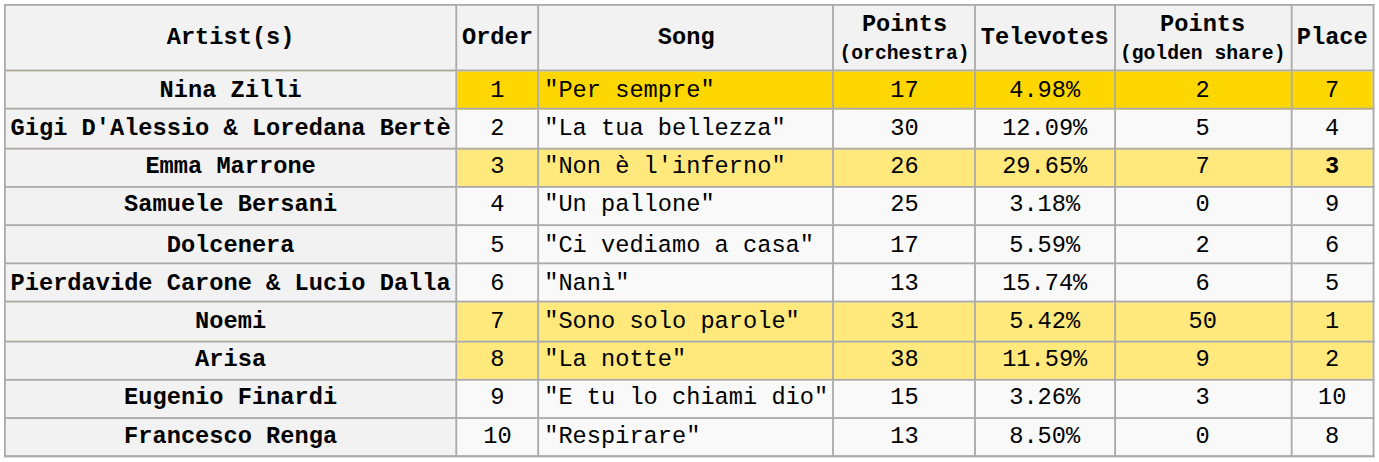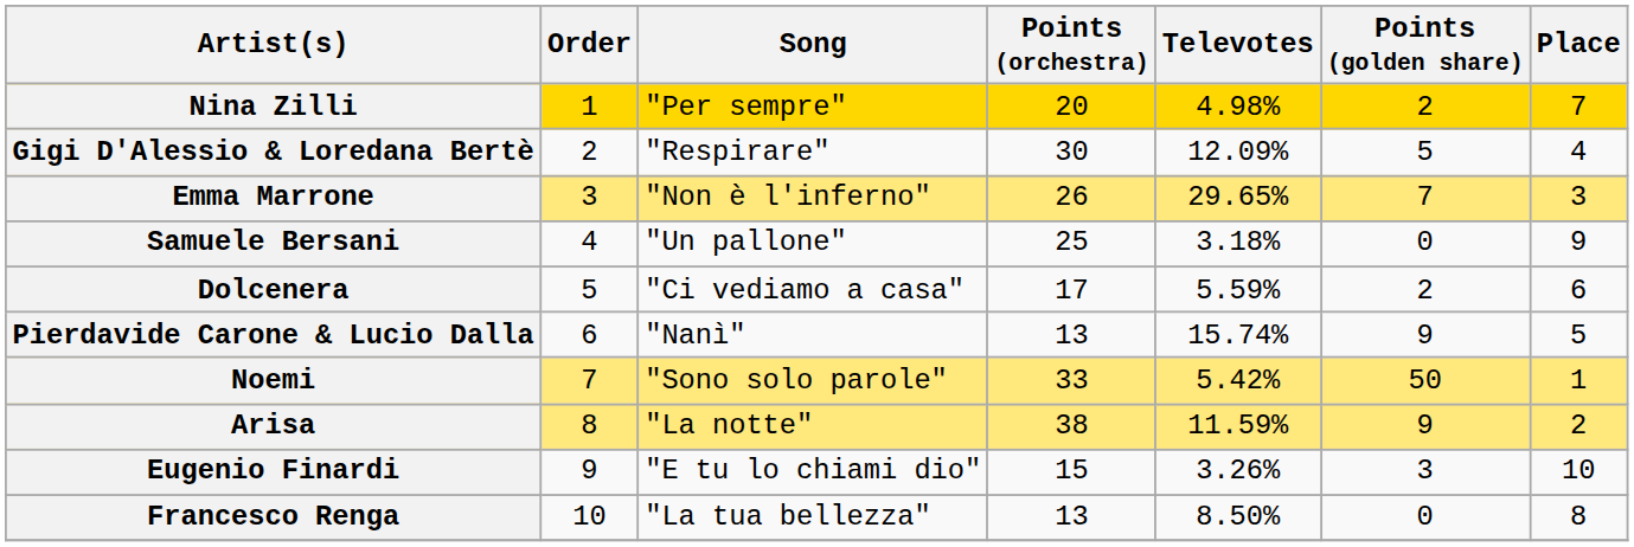Nina Zilli | Points (orchestra): 17 -> 20
Gigi D'Alessio & Loredana Bertè | Song: "La tua bellezza" -> "Respirare"
Emma Marrone | Place: bold -> normal
Pierdavide Carone & Lucio Dalla | Points (golden share): 6 -> 9
Noemi | Points (orchestra): 31 -> 33
Francesco Renga | Song: "Respirare" -> "La tua bellezza"
